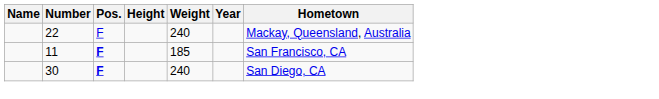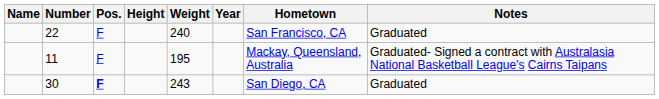+ column: Notes | Graduated | Graduated- Signed a contract with Australasia National Basketball League's Cairns Taipans | Graduated
22 | Hometown: Mackay, Queensland, Australia -> San Francisco, CA
11 | Pos.: bold -> normal
11 | Weight: 185 -> 195
11 | Hometown: San Francisco, CA -> Mackay, Queensland, Australia
30 | Weight: 240 -> 243
